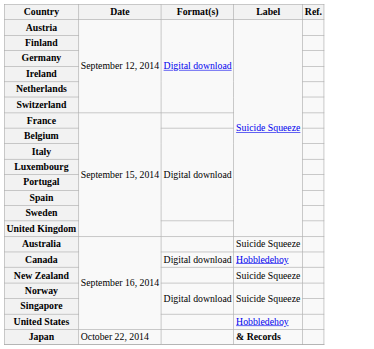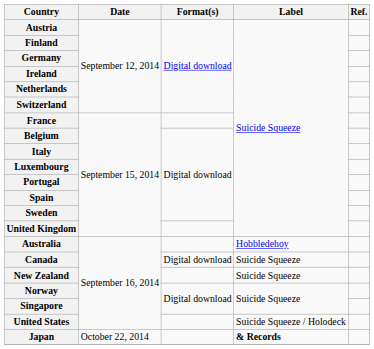Australia | Label: Suicide Squeeze -> Hobbledehoy
Canada | Label: Hobbledehoy -> Suicide Squeeze
United States | Label: Hobbledehoy -> Suicide Squeeze / Holodeck
